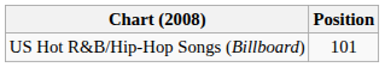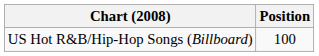US Hot R&B/Hip-Hop Songs (Billboard) | Position: 101 -> 100
